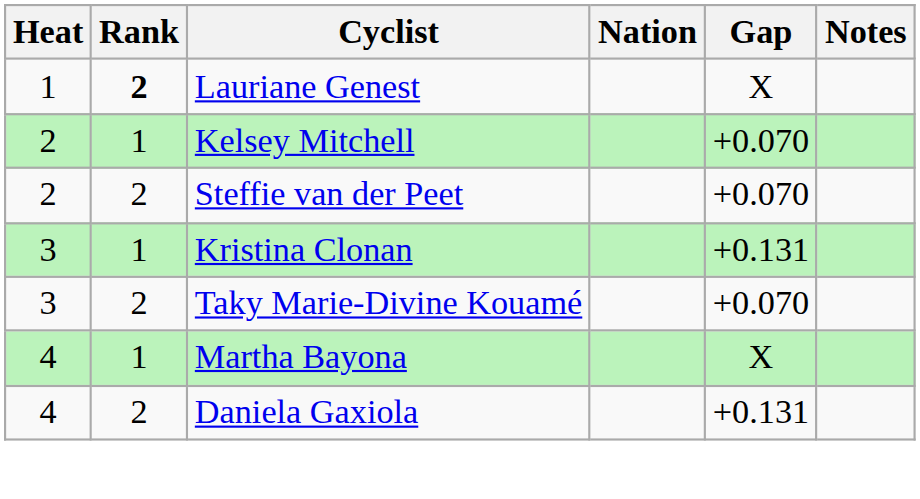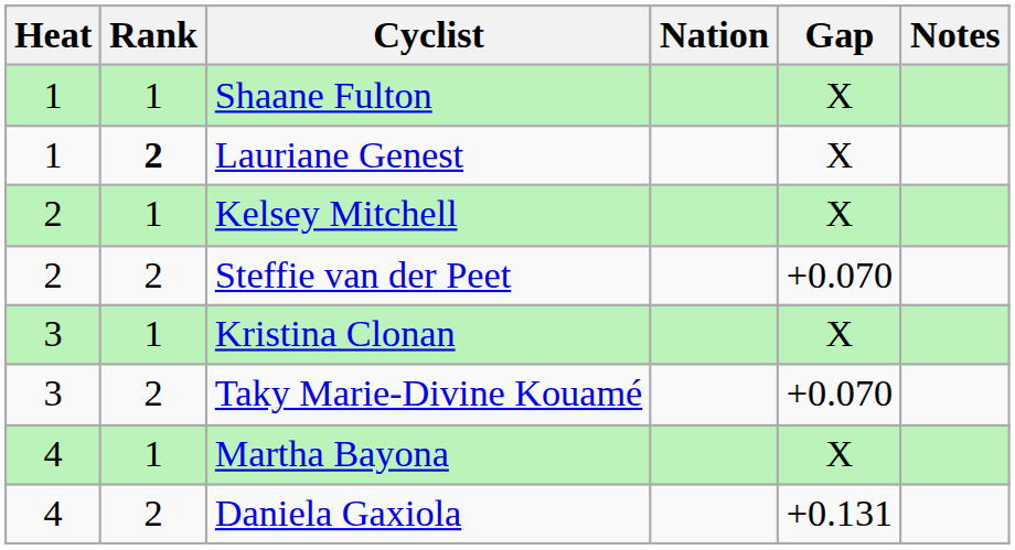+ row: 1 | 1 | Shaane Fulton | X
Kelsey Mitchell | Gap: +0.070 -> X
Kristina Clonan | Gap: +0.131 -> X
